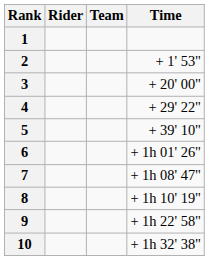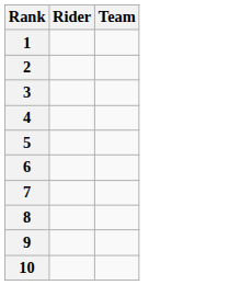- column: Time | + 1' 53" | + 20' 00" | + 29' 22" | + 39' 10" | + 1h 01' 26" | + 1h 08' 47" | + 1h 10' 19" | + 1h 22' 58" | + 1h 32' 38"
